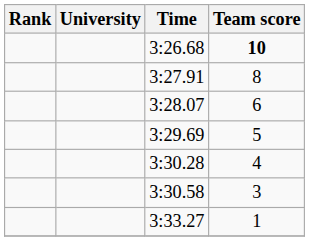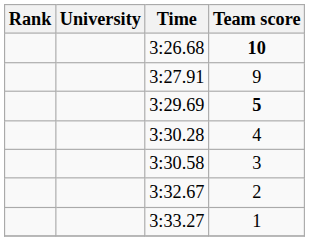3:27.91 | Team score: 8 -> 9
- row: 3:28.07 | 6
3:29.69 | Team score: normal -> bold
+ row: 3:32.67 | 2
